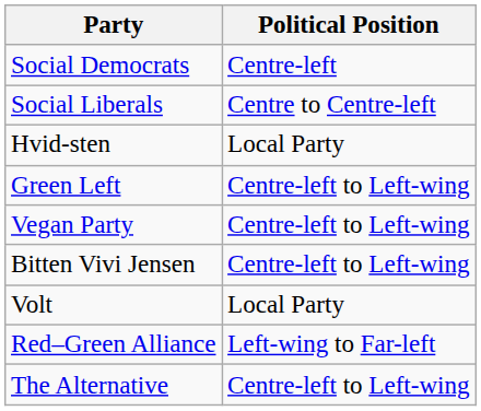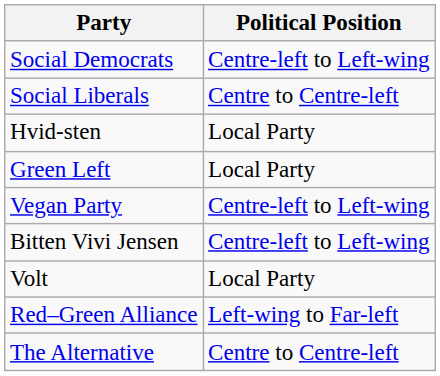Social Democrats | Political Position: Centre-left -> Centre-left to Left-wing
Green Left | Political Position: Centre-left to Left-wing -> Local Party
The Alternative | Political Position: Centre-left to Left-wing -> Centre to Centre-left
